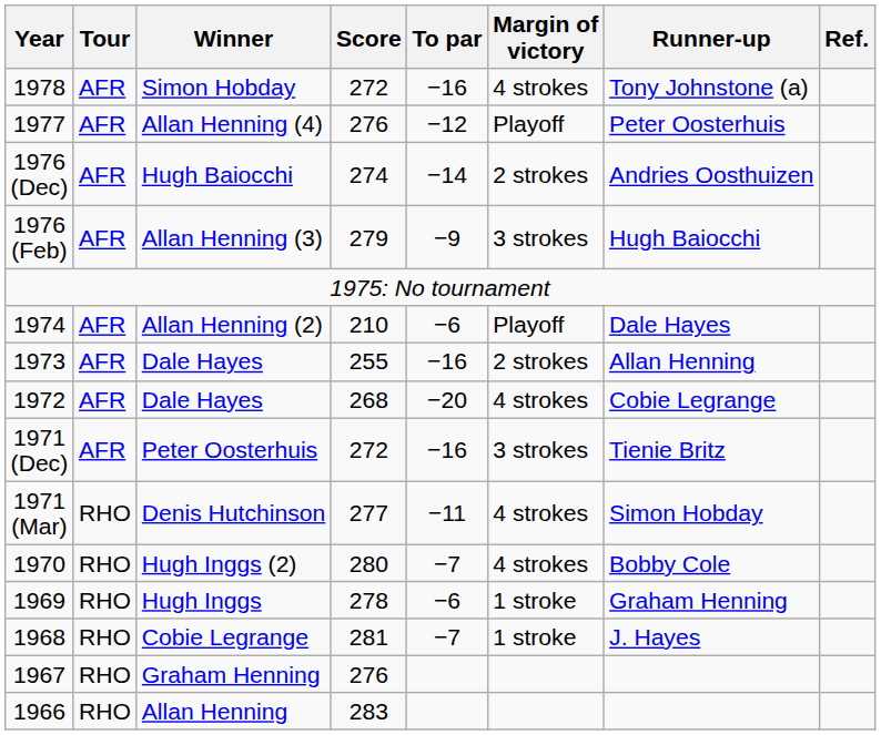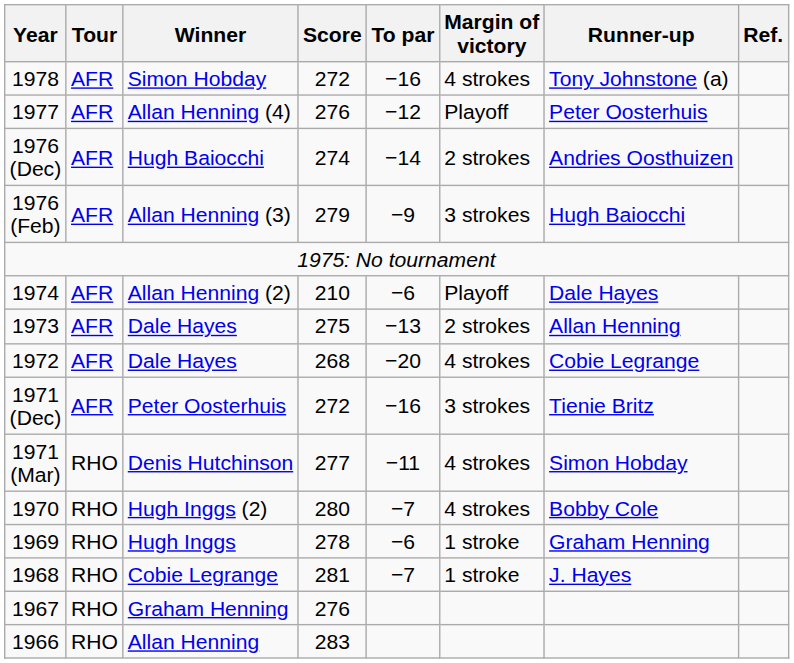1973 / Dale Hayes | Score: 255 -> 275
1973 / Dale Hayes | To par: −16 -> −13
